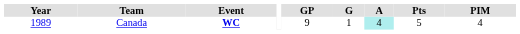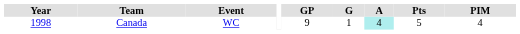Canada | Year: 1989 -> 1998
Canada | Event: bold -> normal
